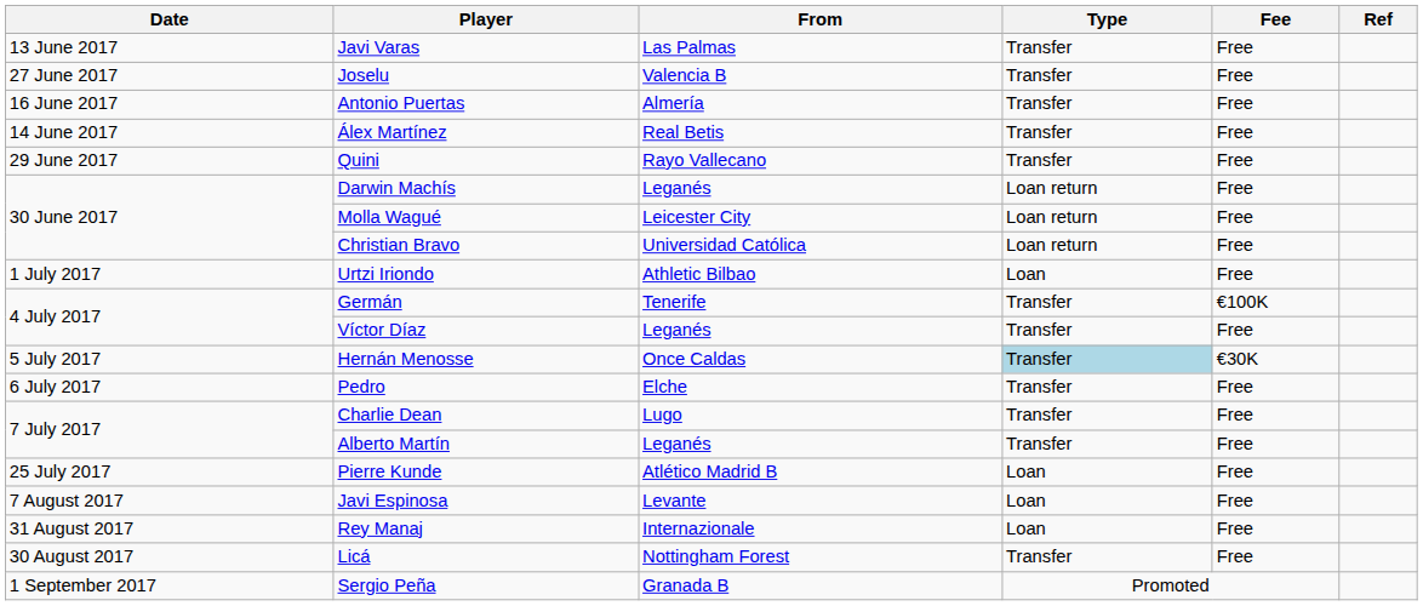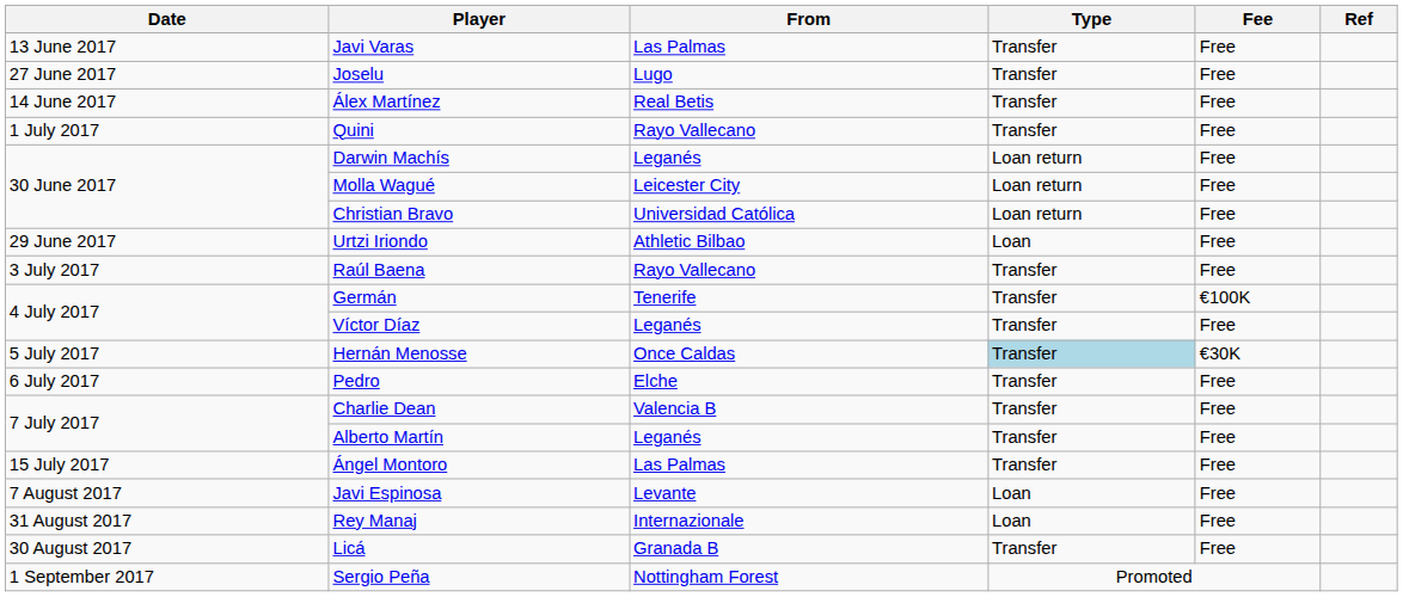Joselu | From: Valencia B -> Lugo
- row: 16 June 2017 | Antonio Puertas | Almería | Transfer | Free
Quini | Date: 29 June 2017 -> 1 July 2017
Urtzi Iriondo | Date: 1 July 2017 -> 29 June 2017
+ row: 3 July 2017 | Raúl Baena | Rayo Vallecano | Transfer | Free
Charlie Dean | From: Lugo -> Valencia B
+ row: 15 July 2017 | Ángel Montoro | Las Palmas | Transfer | Free
- row: 25 July 2017 | Pierre Kunde | Atlético Madrid B | Loan | Free
Licá | From: Nottingham Forest -> Granada B
Sergio Peña | From: Granada B -> Nottingham Forest
